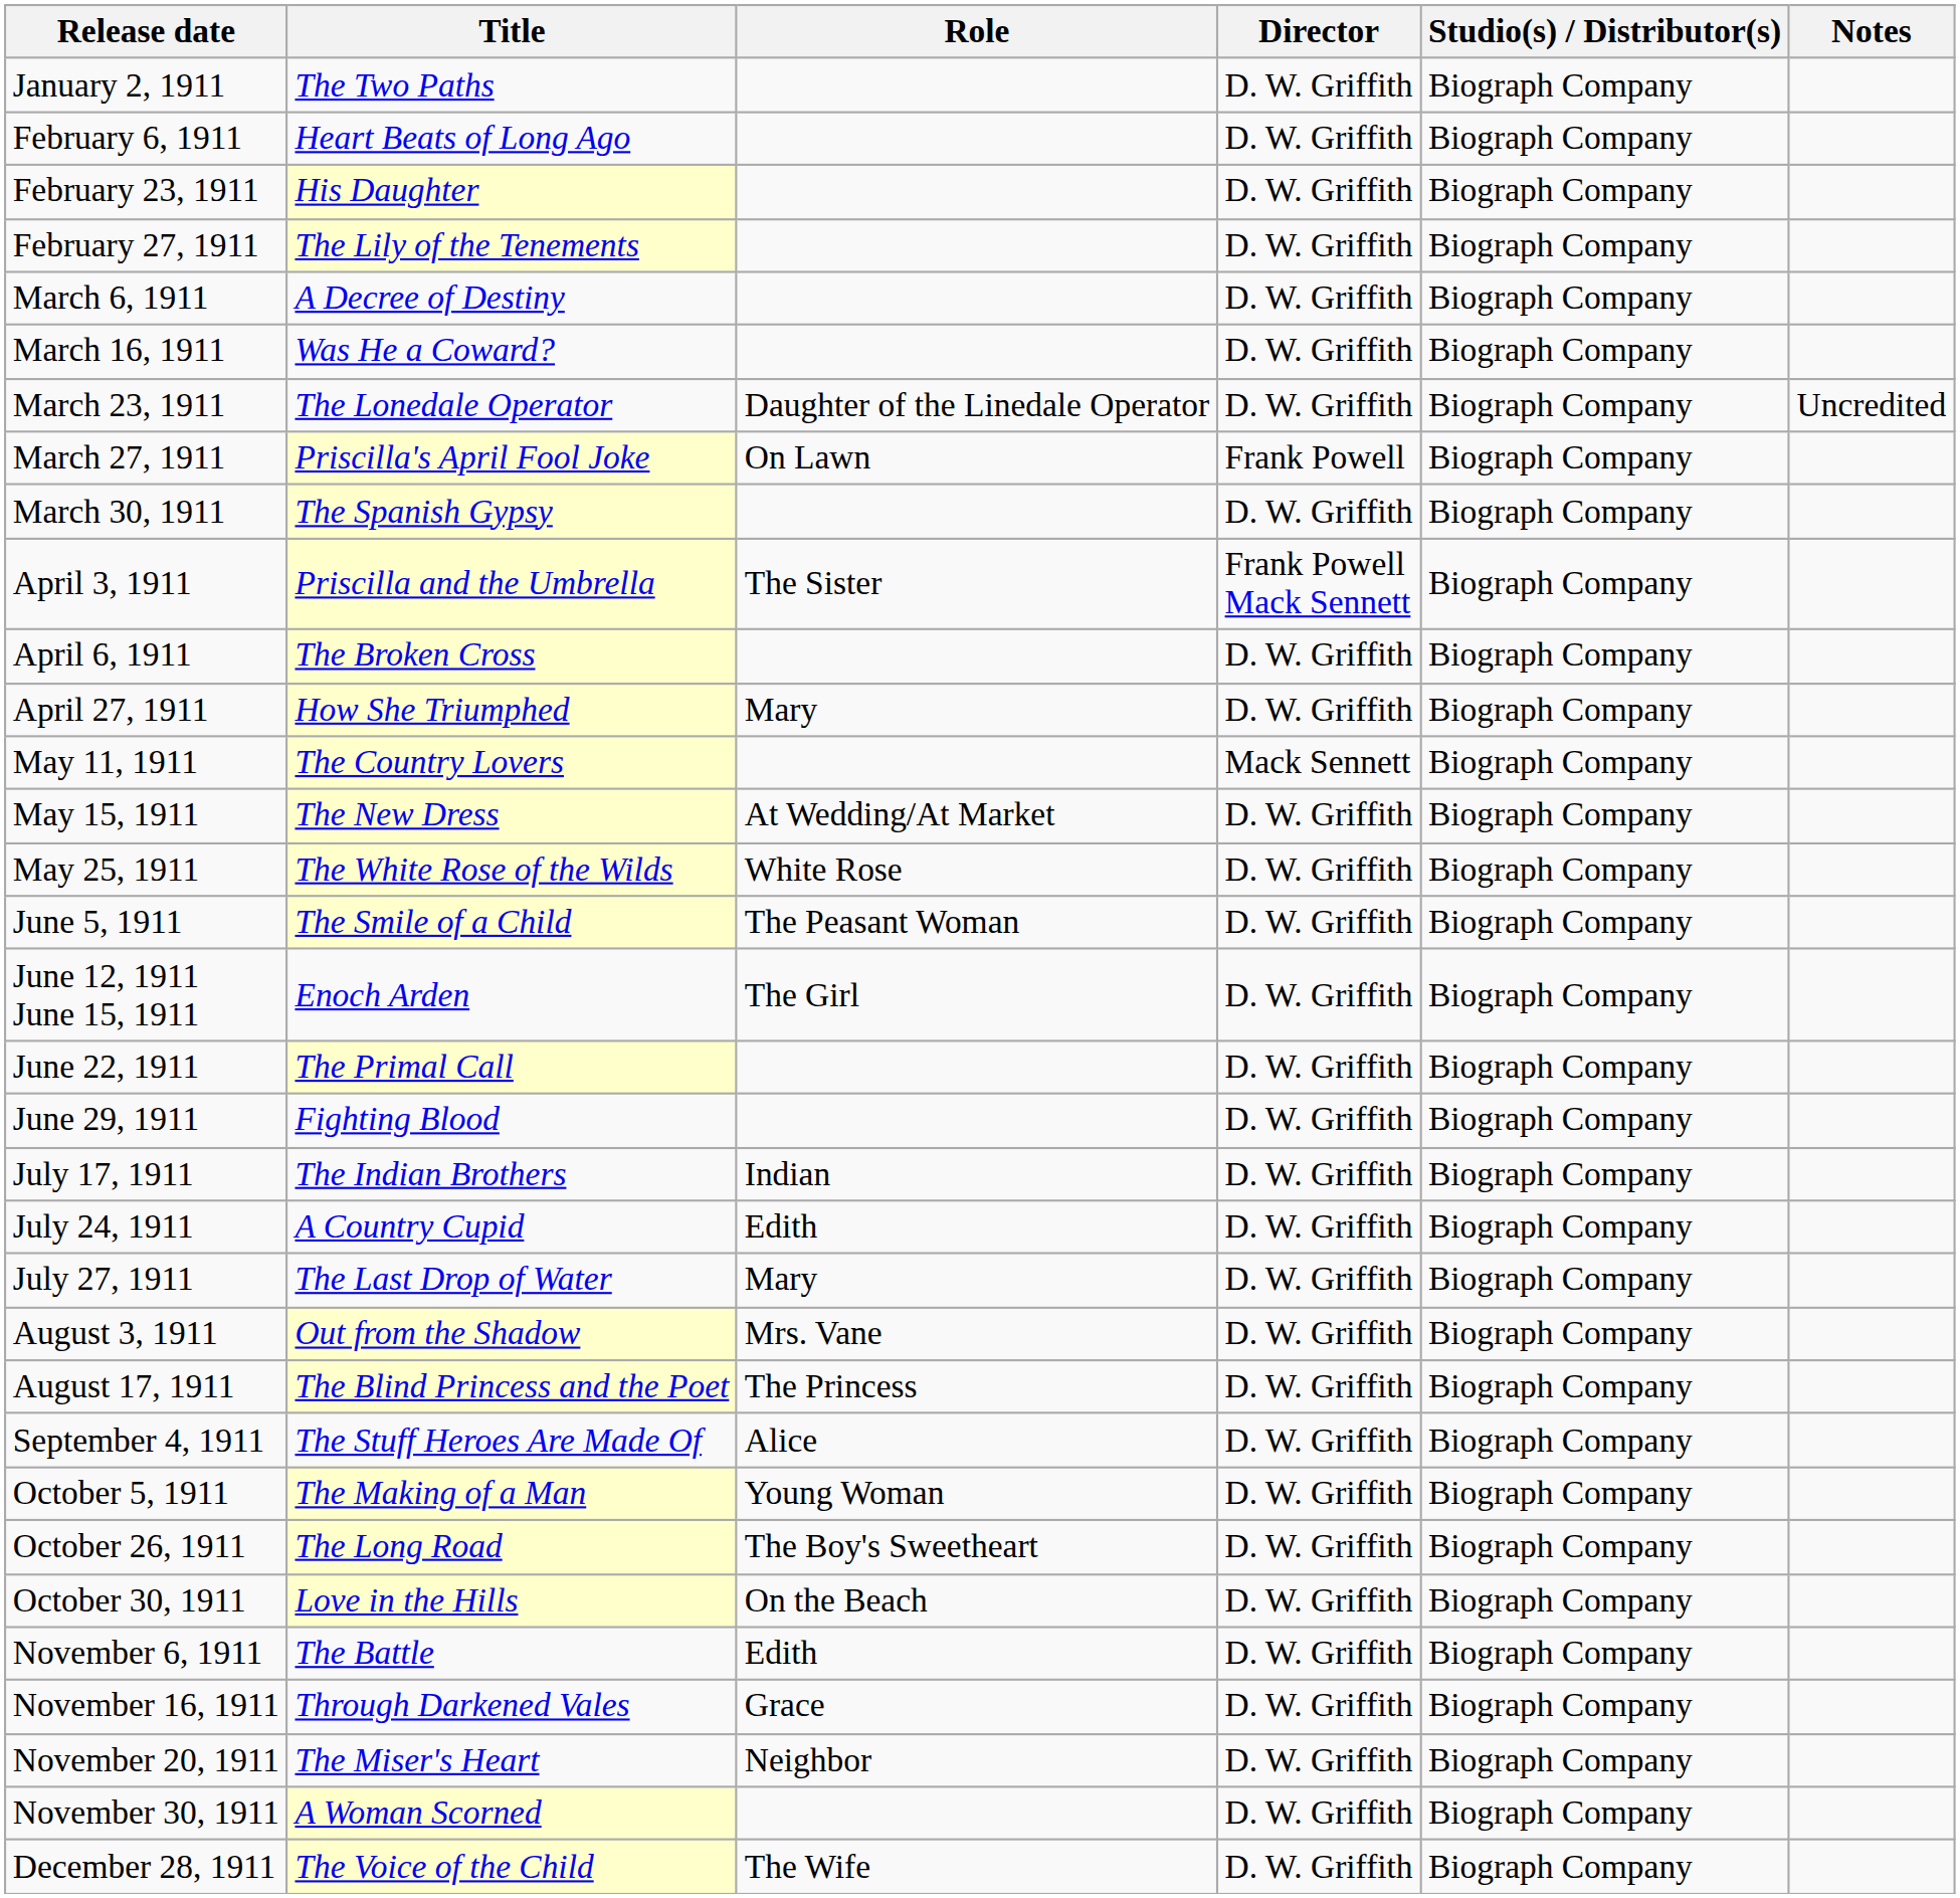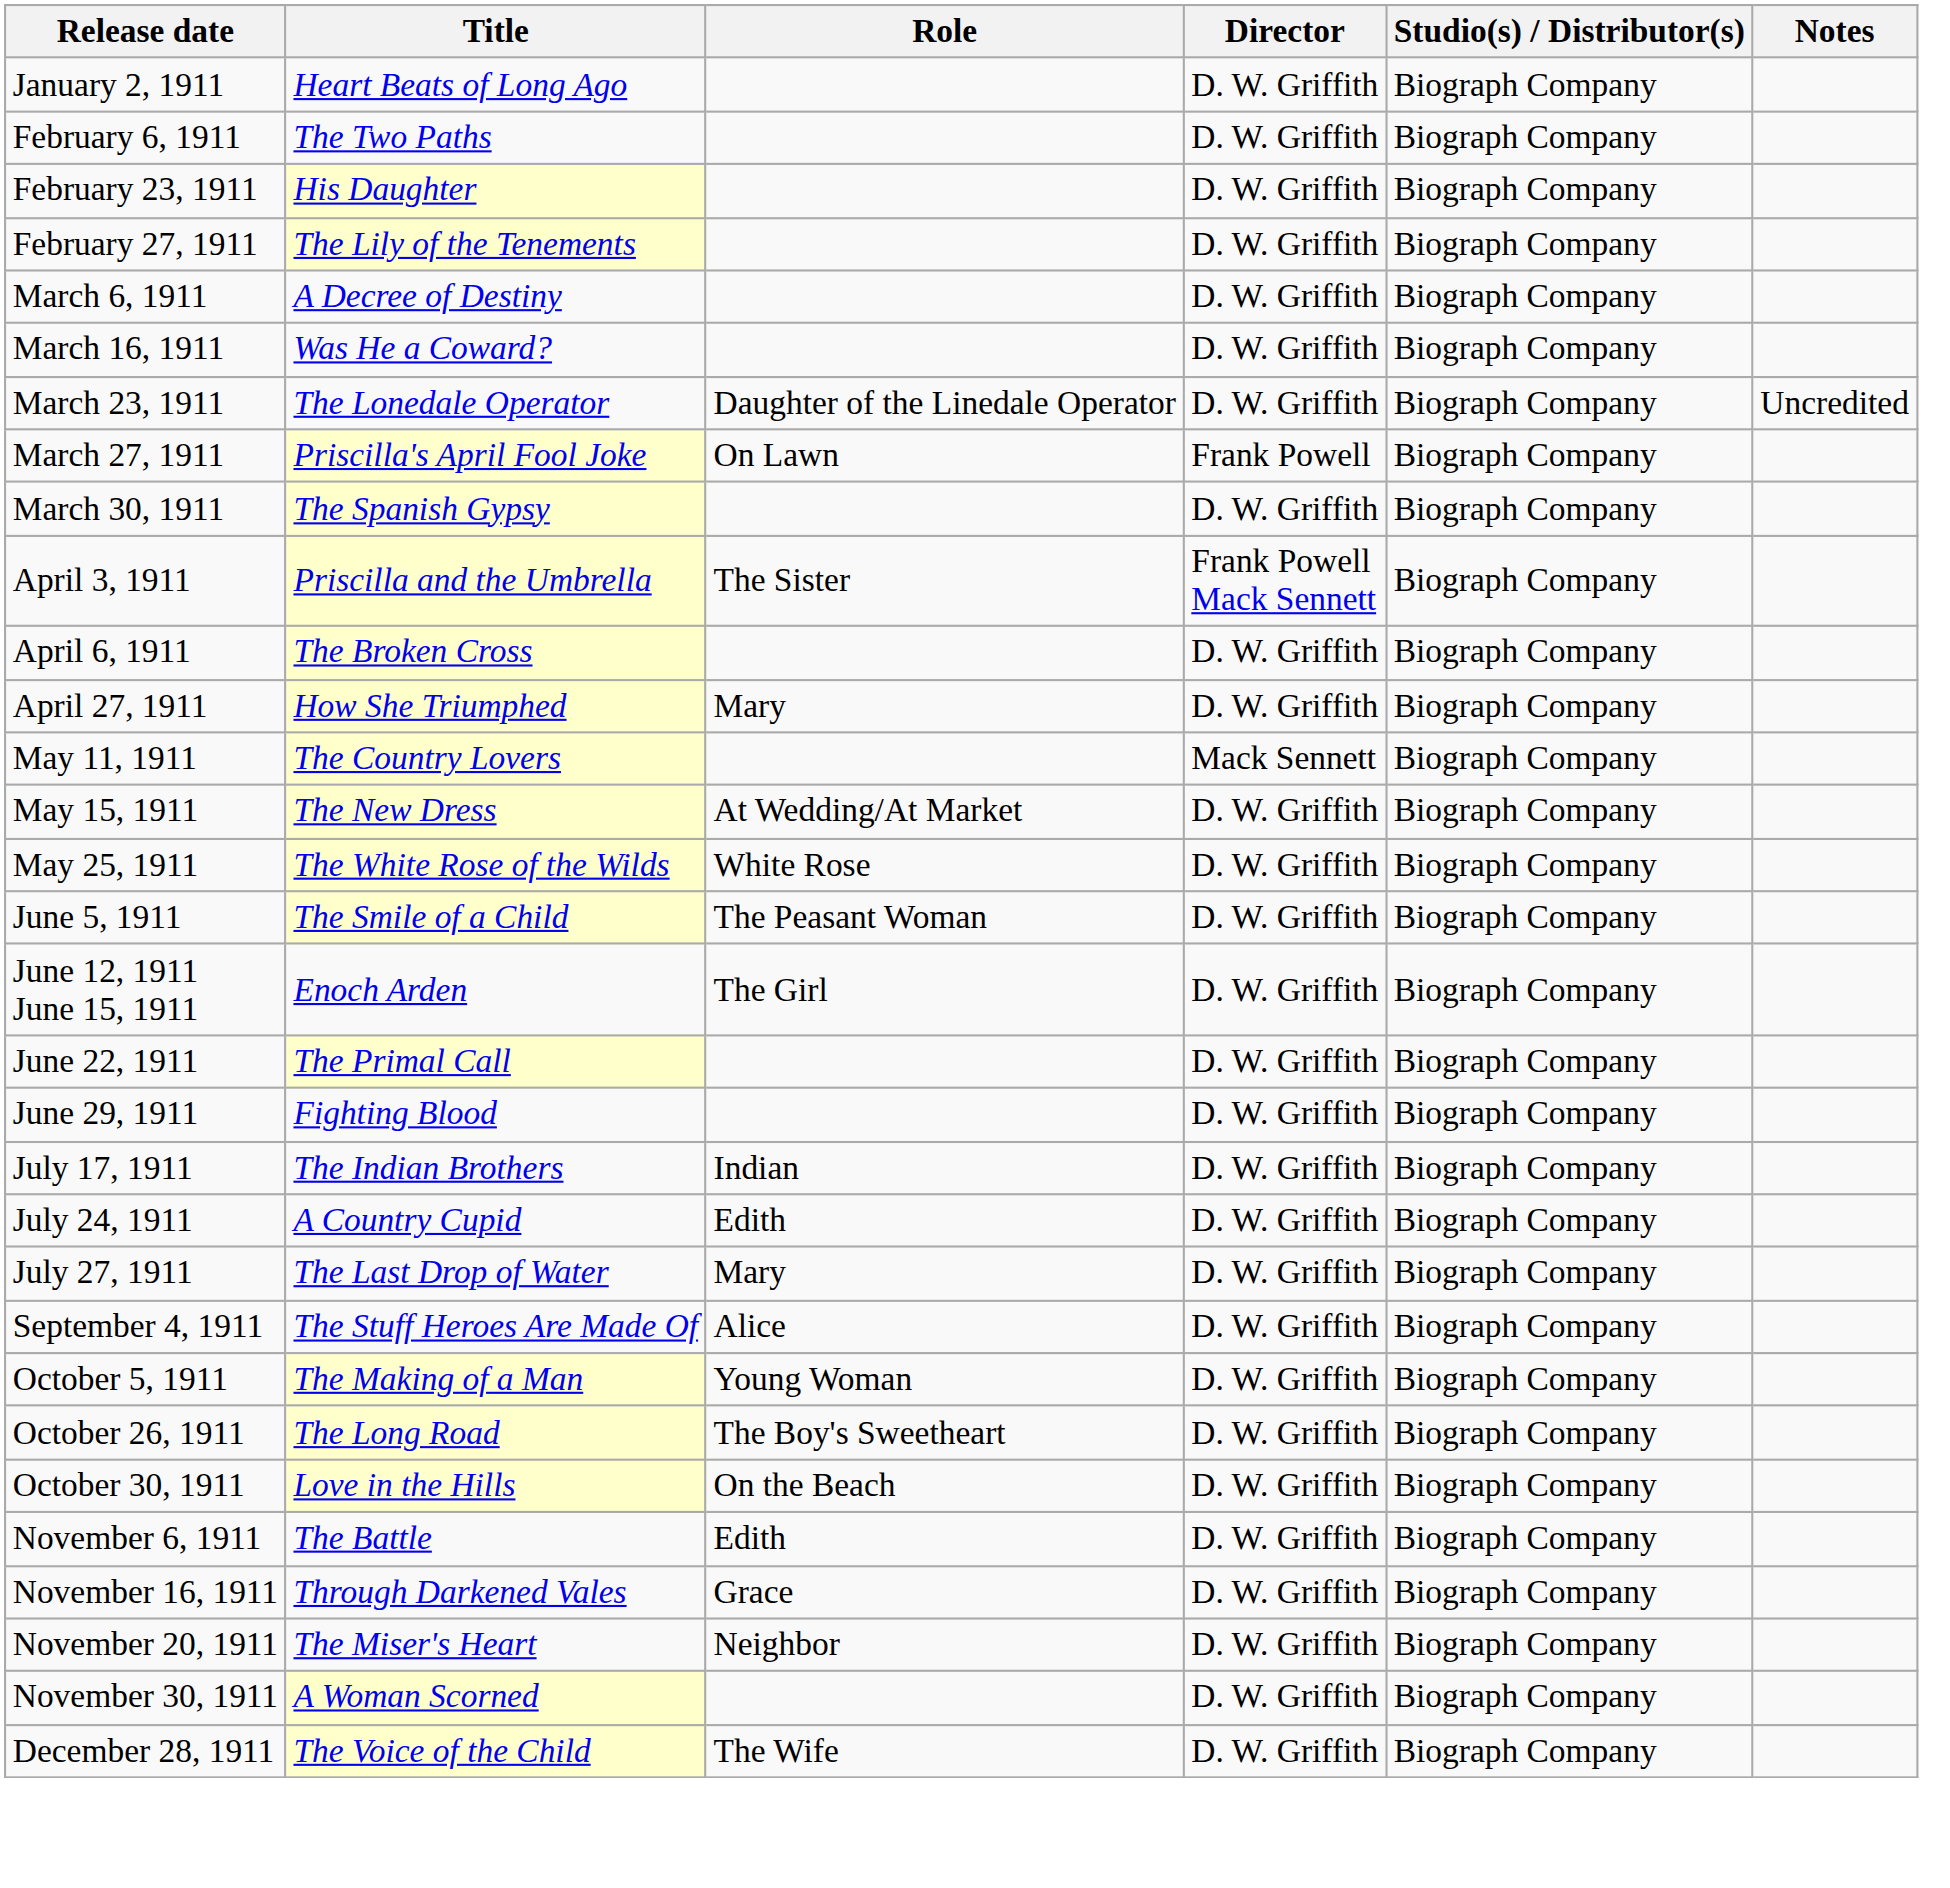January 2, 1911 | Title: The Two Paths -> Heart Beats of Long Ago
February 6, 1911 | Title: Heart Beats of Long Ago -> The Two Paths
- row: August 3, 1911 | Out from the Shadow | Mrs. Vane | D. W. Griffith | Biograph Company
- row: August 17, 1911 | The Blind Princess and the Poet | The Princess | D. W. Griffith | Biograph Company
